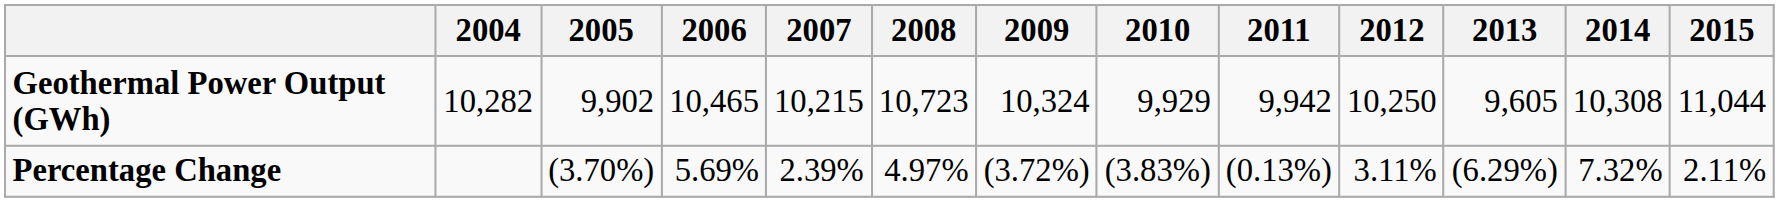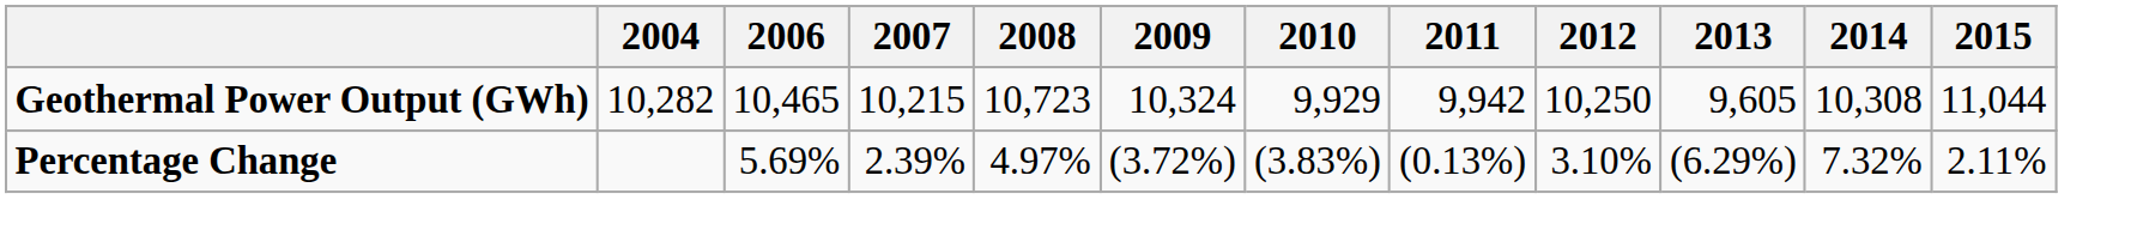- column: 2005 | 9,902 | (3.70%)
Percentage Change | 2012: 3.11% -> 3.10%
